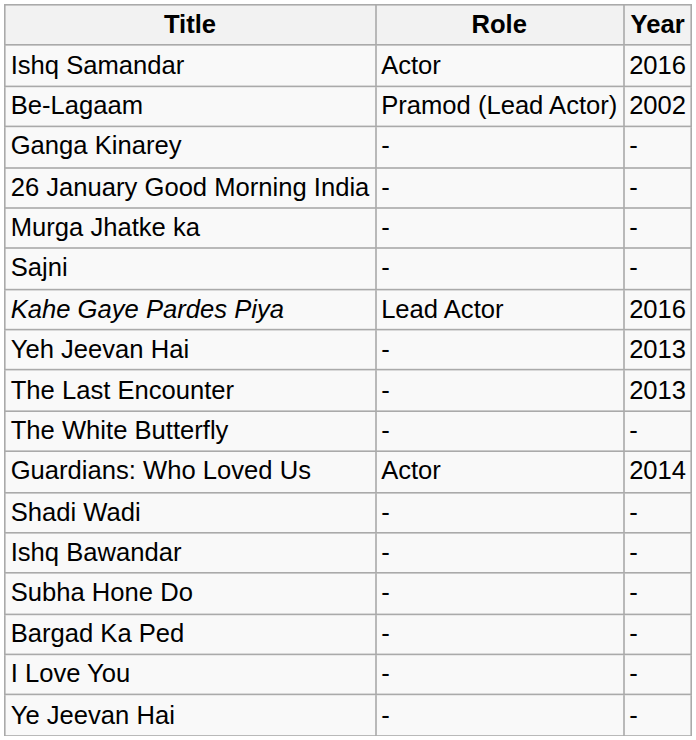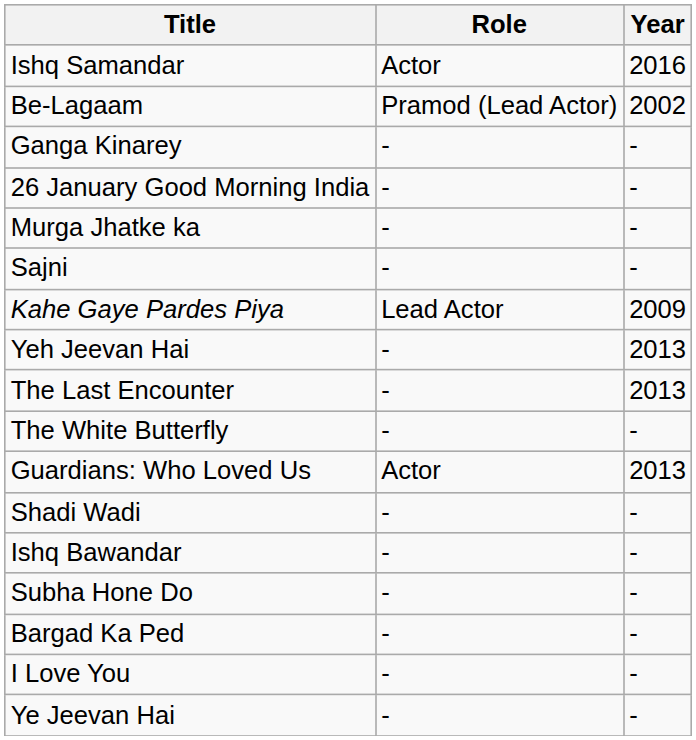Kahe Gaye Pardes Piya | Year: 2016 -> 2009
Guardians: Who Loved Us | Year: 2014 -> 2013
